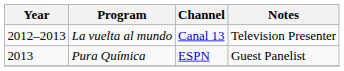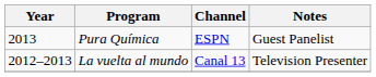rows swapped: La vuelta al mundo <-> Pura Química
